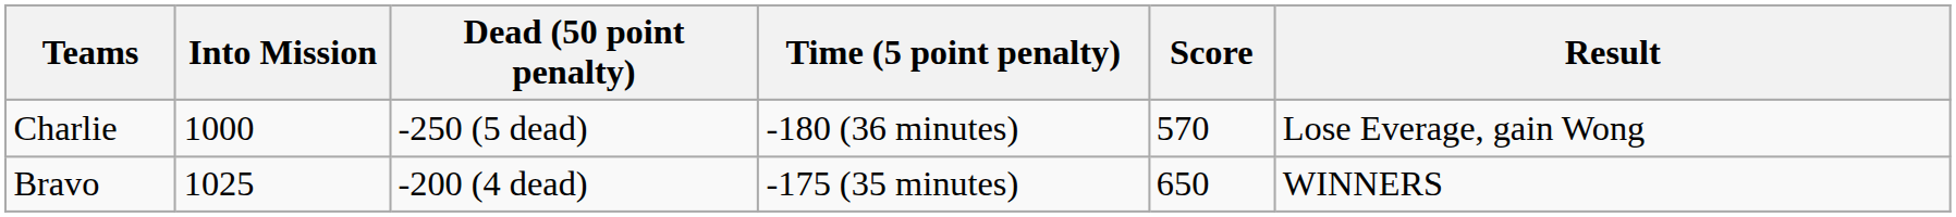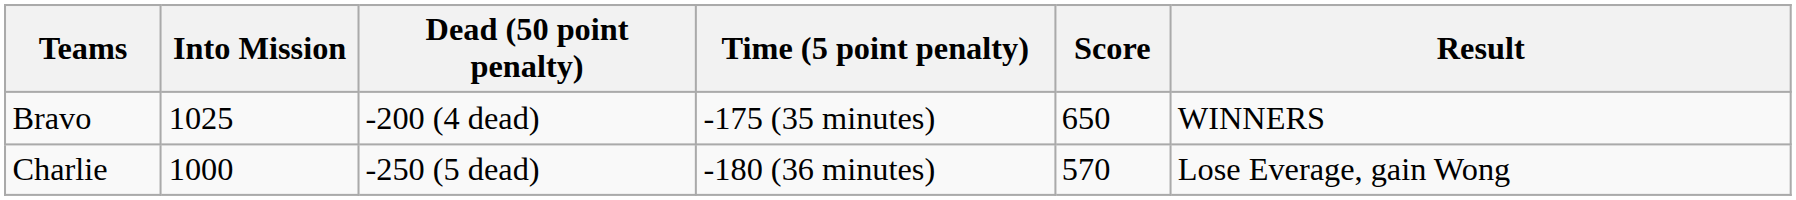rows swapped: Bravo <-> Charlie
